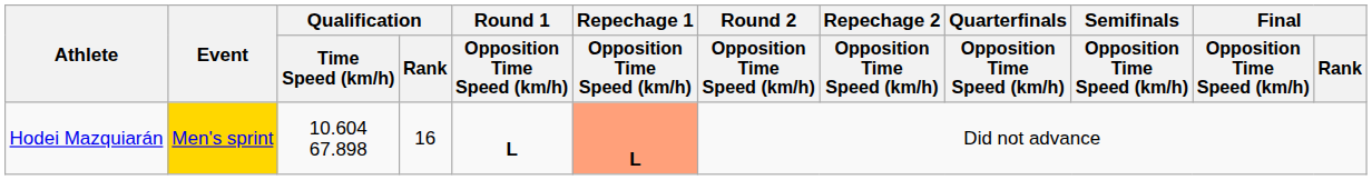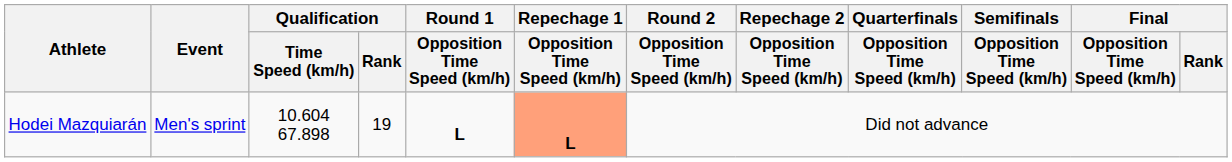Hodei Mazquiarán | Event: gold background -> no background
Hodei Mazquiarán | Qualification / Rank: 16 -> 19
